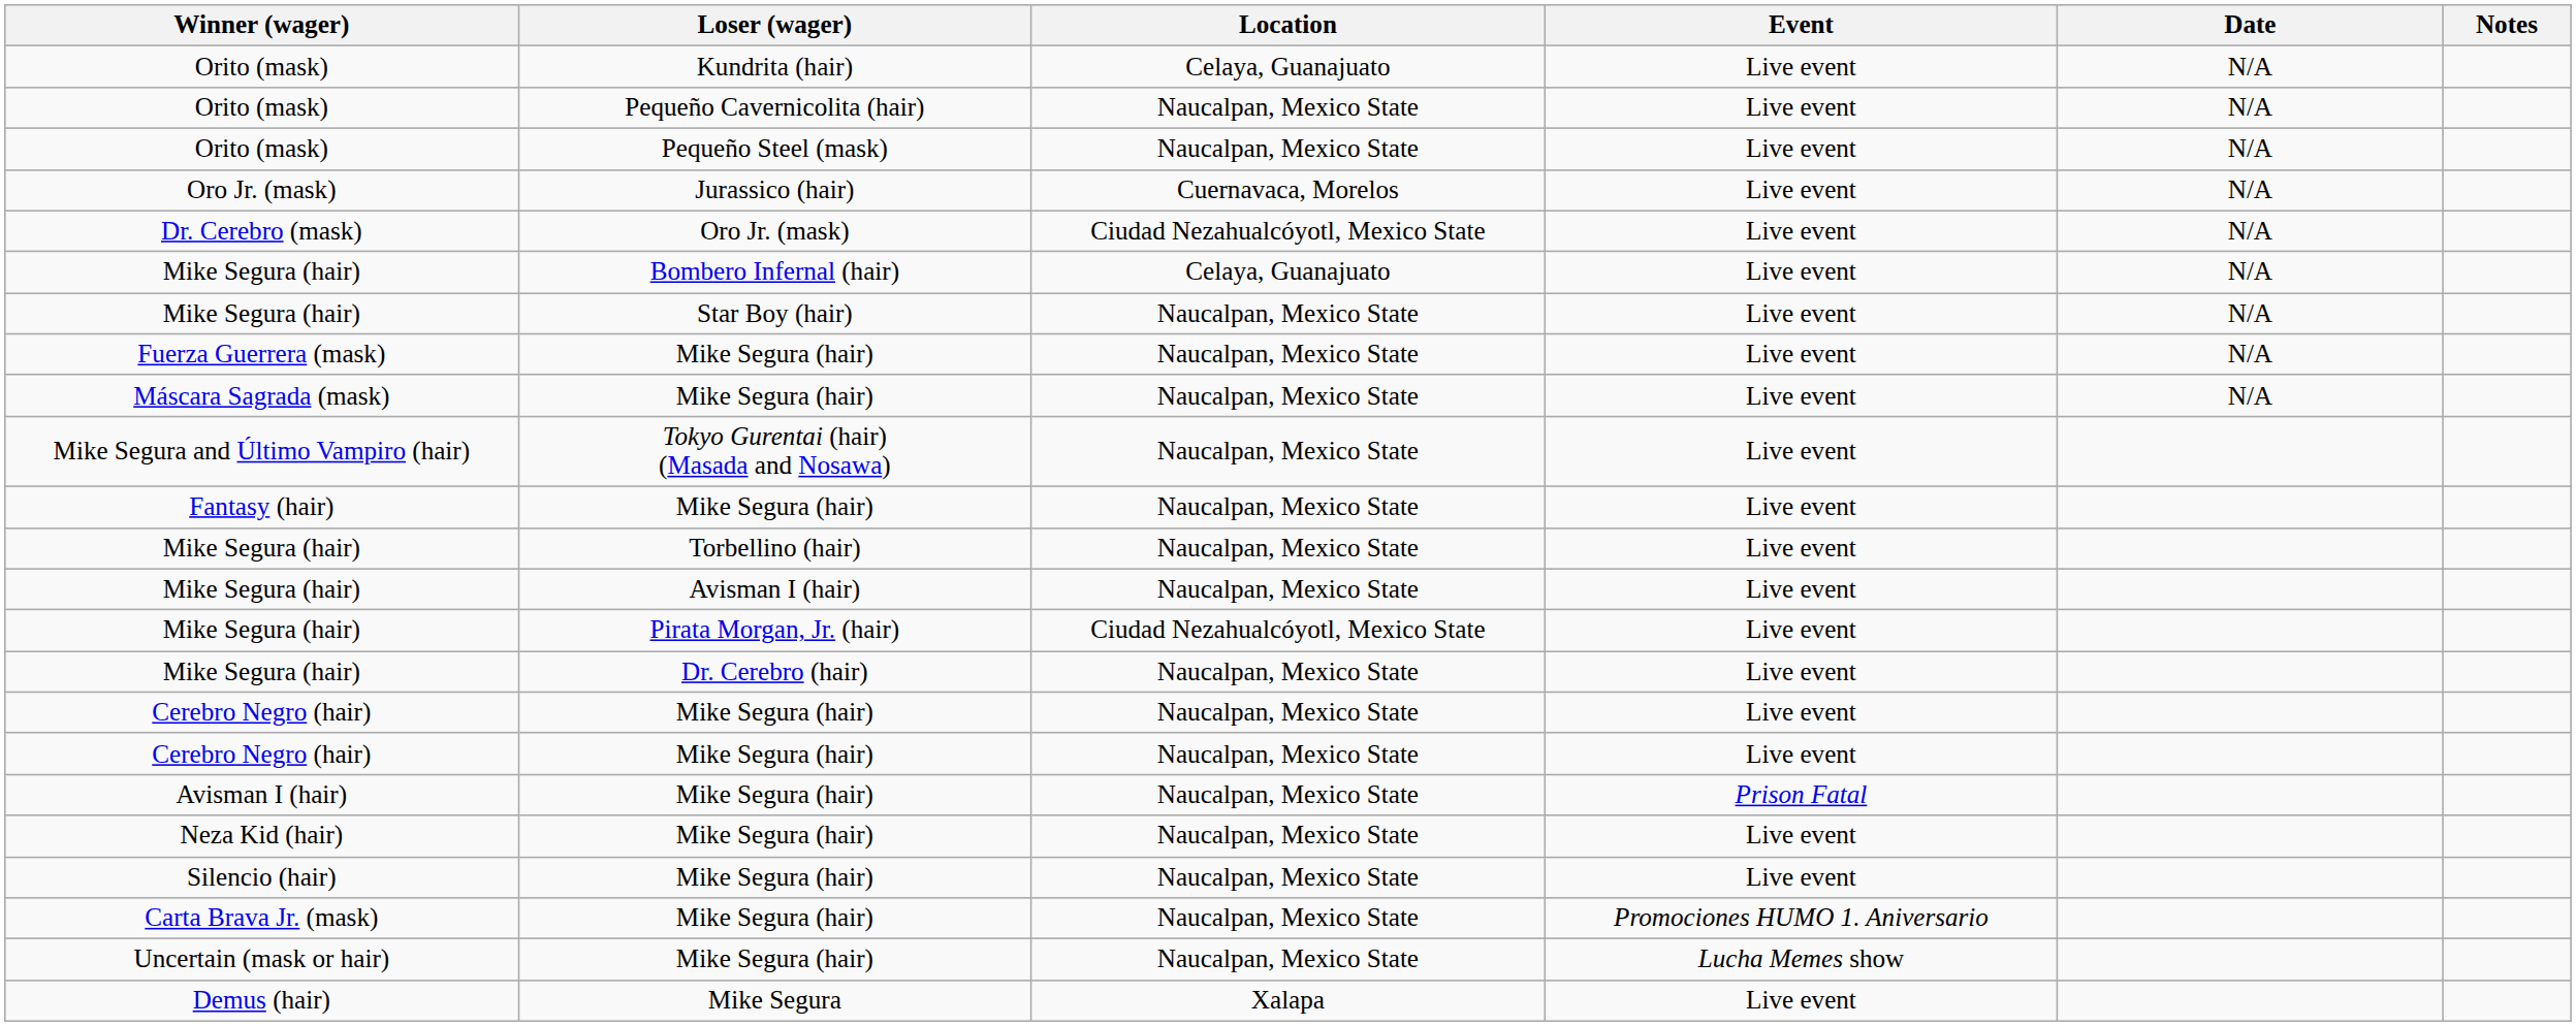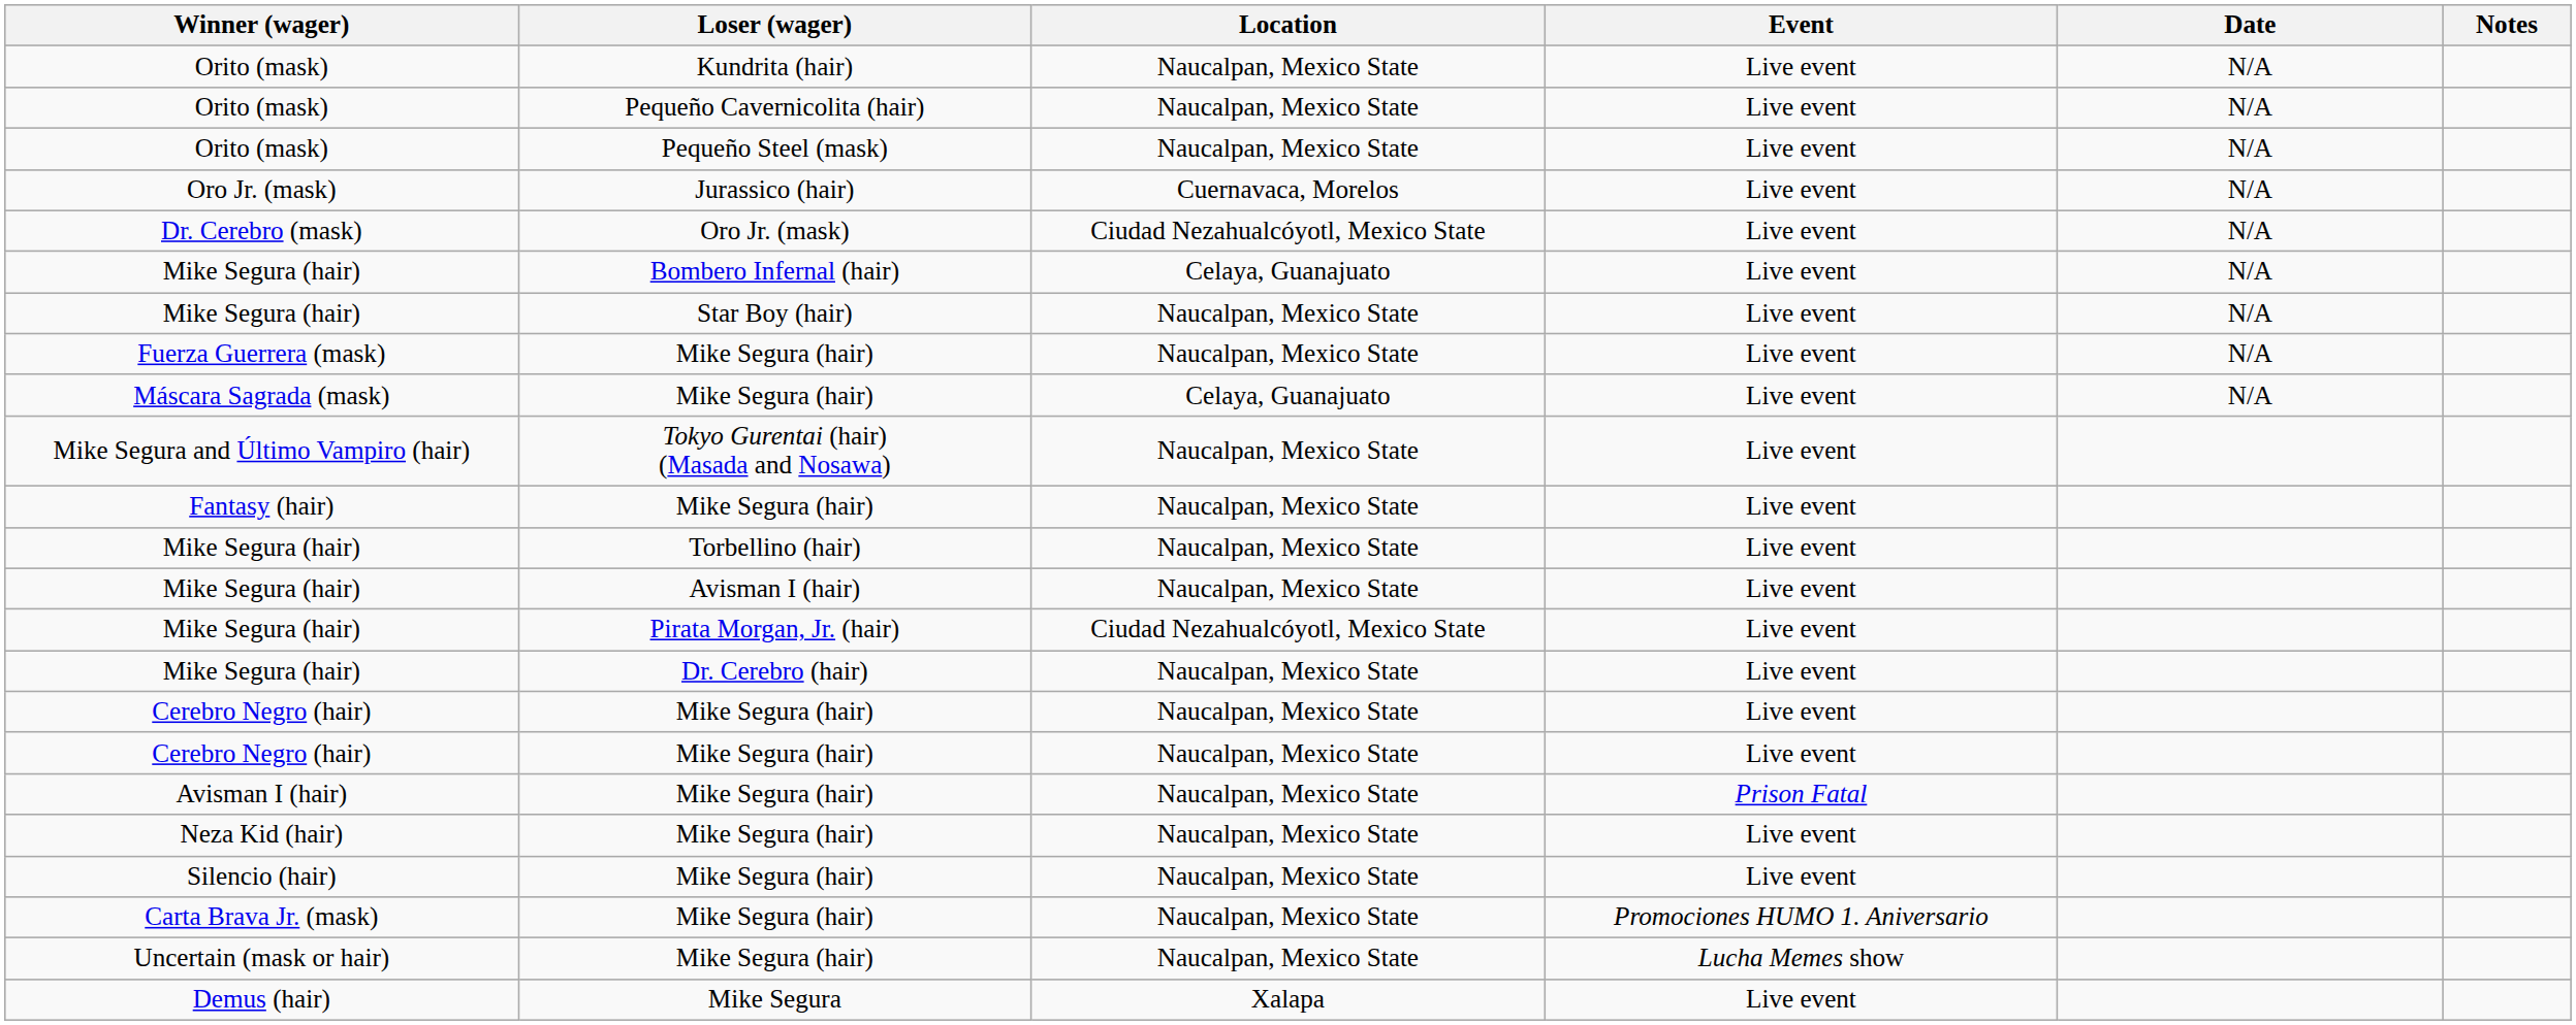Orito (mask) / Kundrita (hair) | Location: Celaya, Guanajuato -> Naucalpan, Mexico State
Máscara Sagrada (mask) | Location: Naucalpan, Mexico State -> Celaya, Guanajuato
